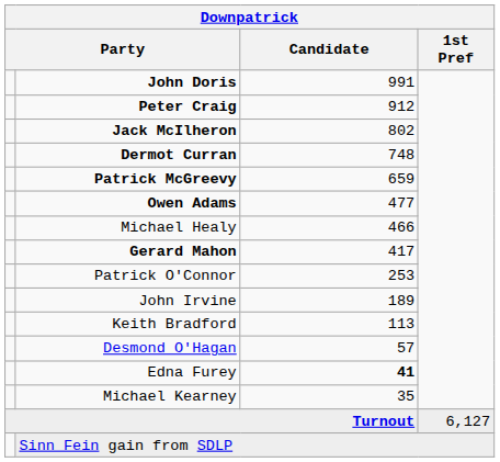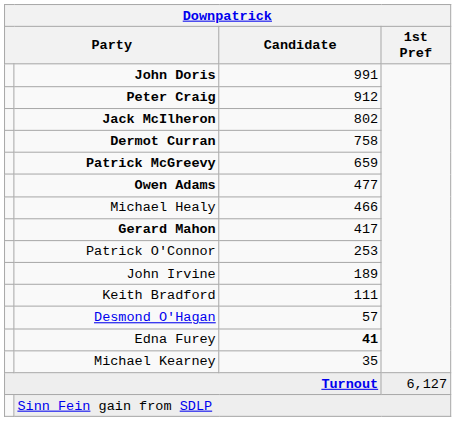Dermot Curran | Candidate: 748 -> 758
Keith Bradford | Candidate: 113 -> 111
